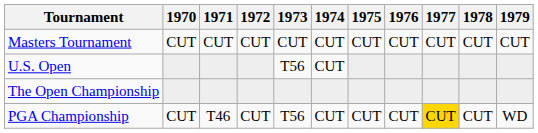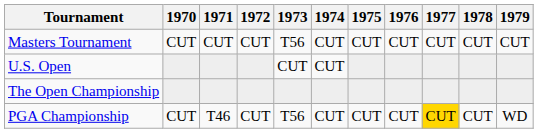Masters Tournament | 1973: CUT -> T56
U.S. Open | 1973: T56 -> CUT
